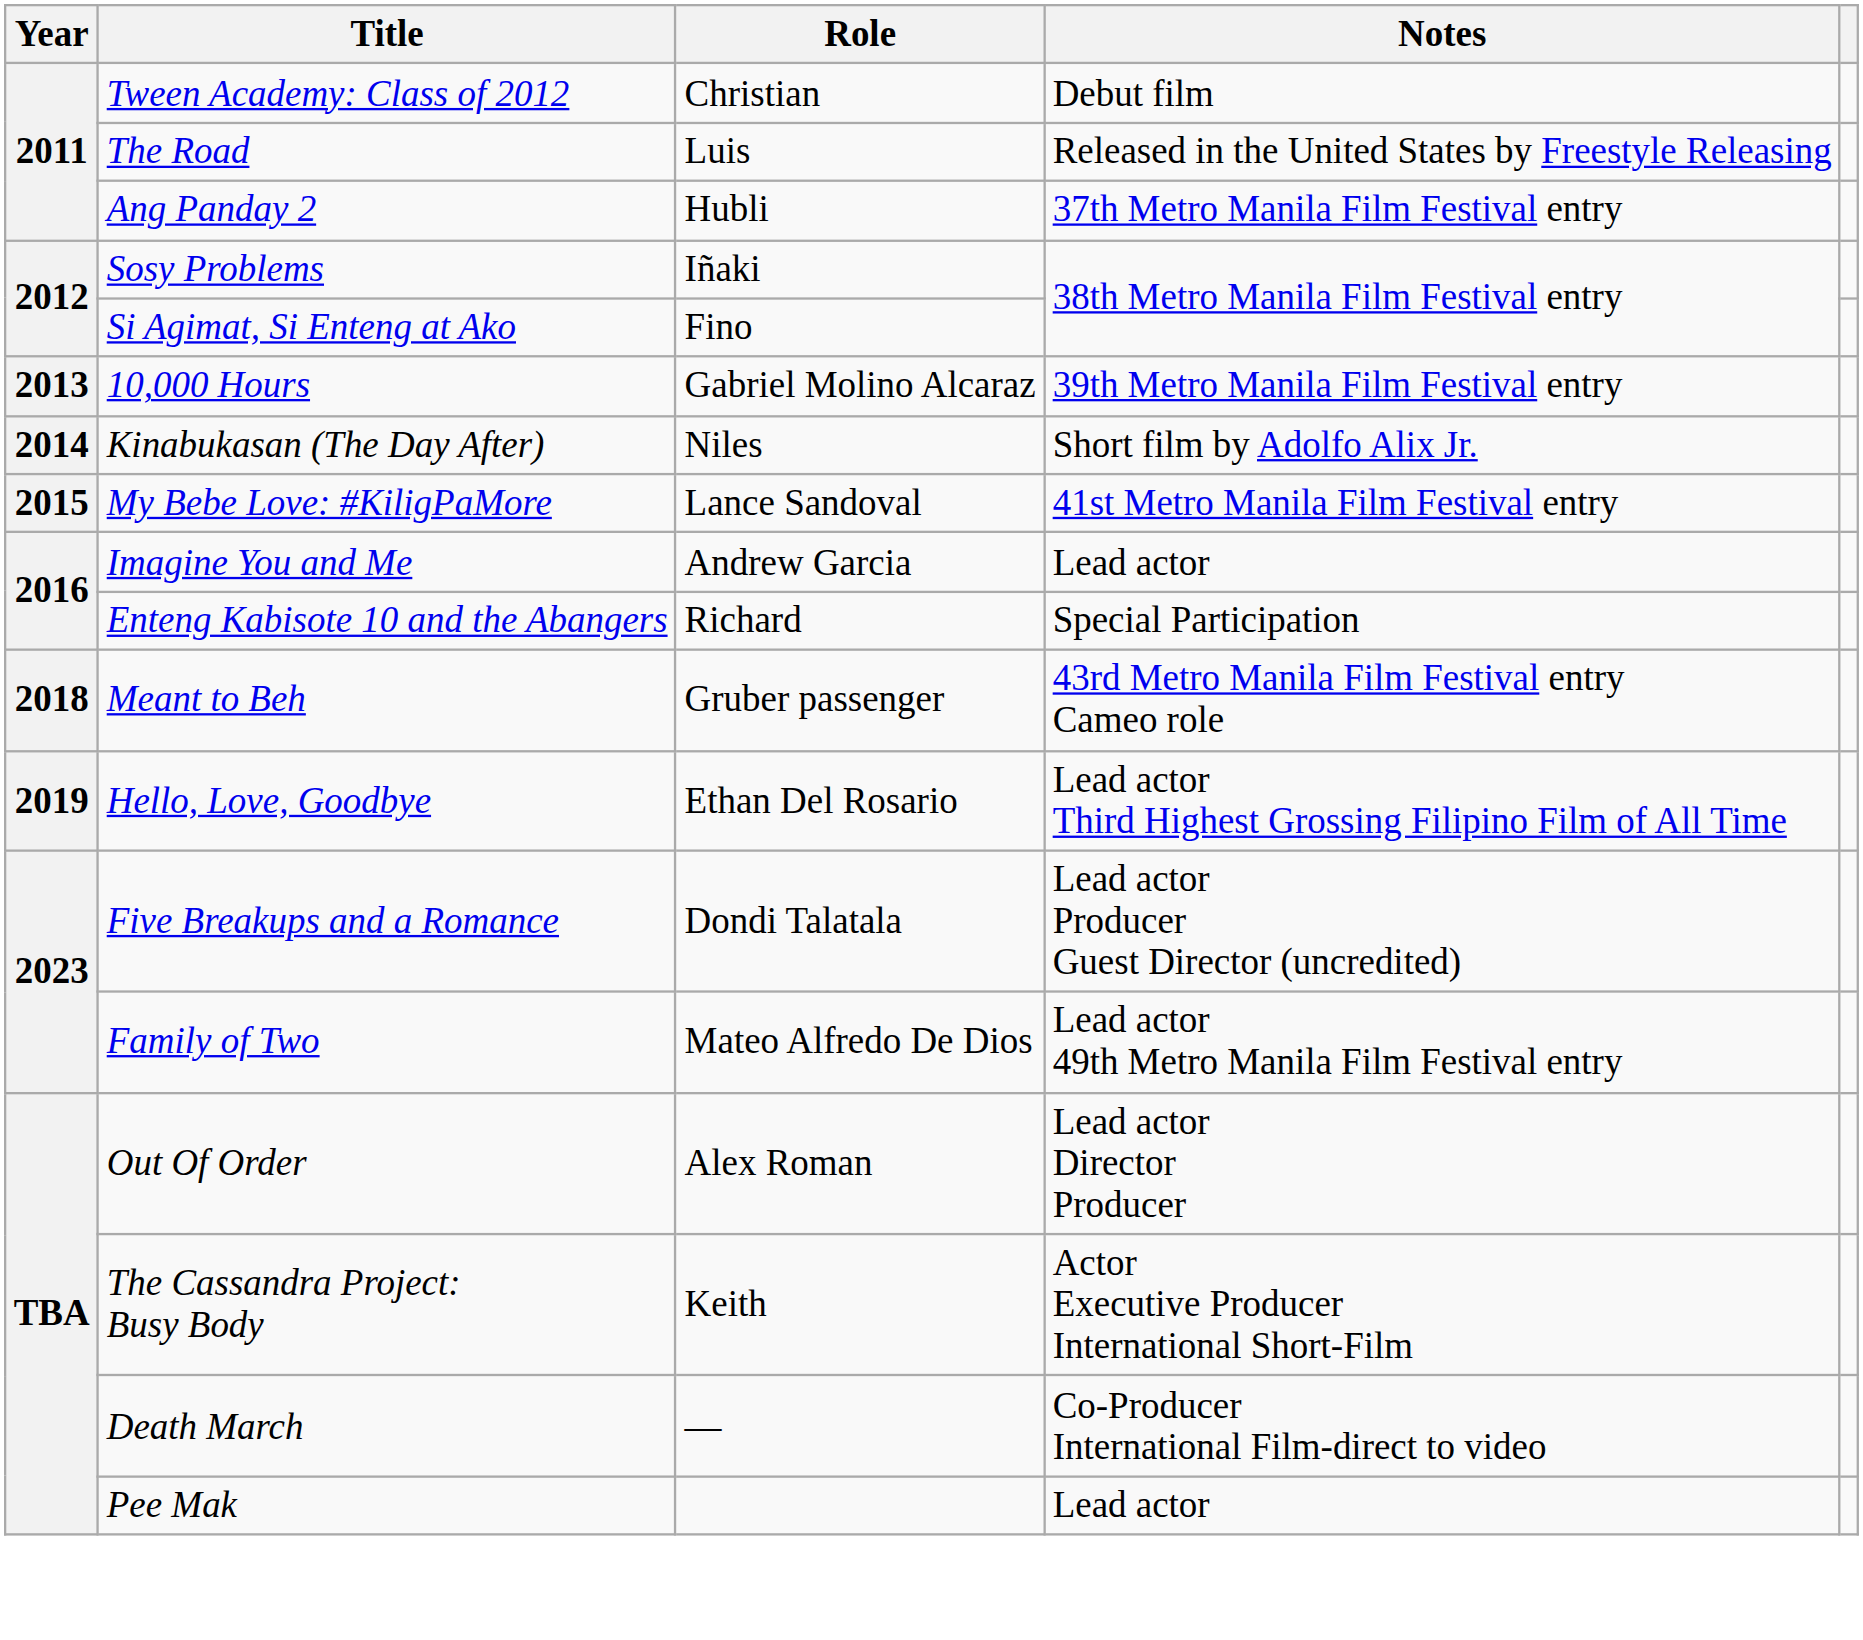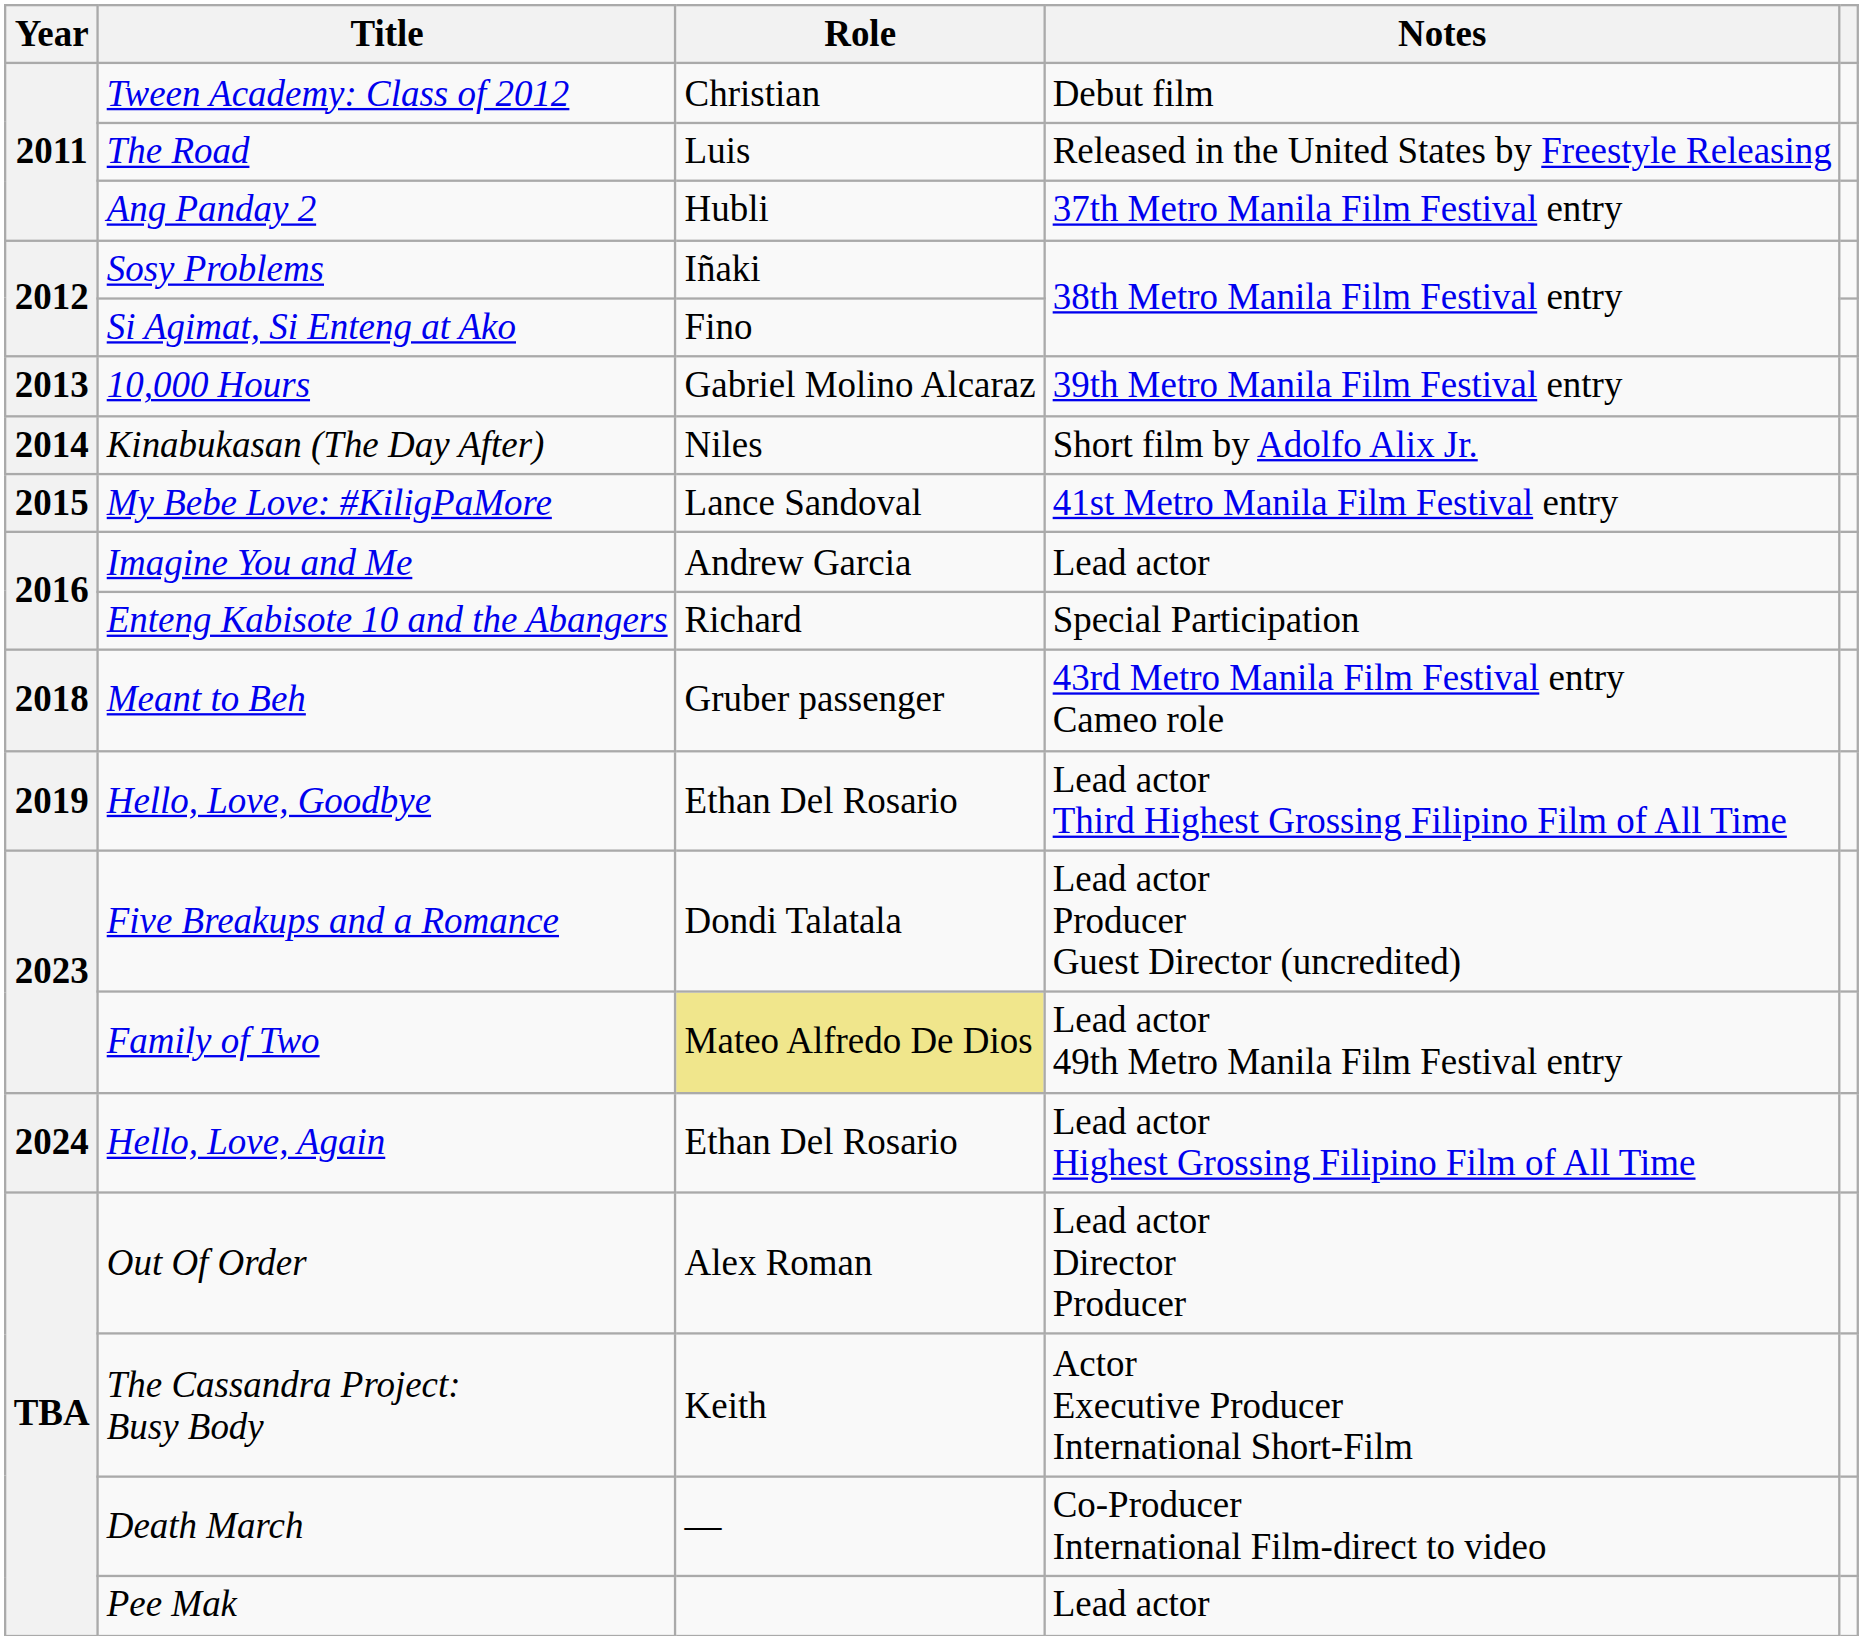Family of Two | Role: no background -> khaki background
+ row: 2024 | Hello, Love, Again | Ethan Del Rosario | Lead actor Highest Grossing Filipino Film of All Time
